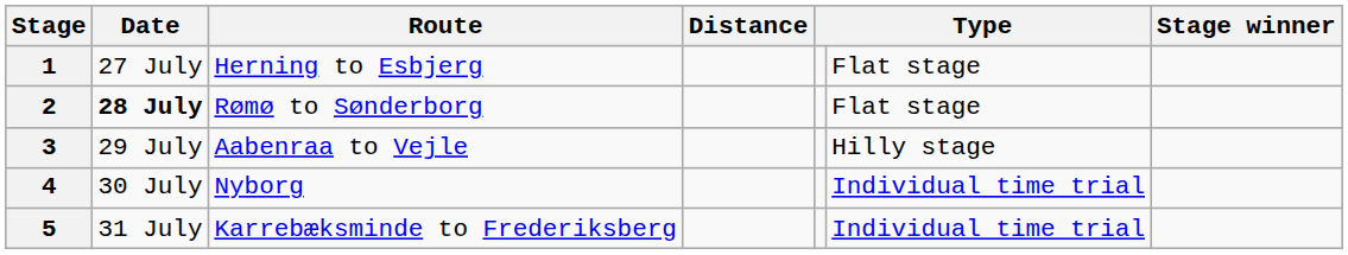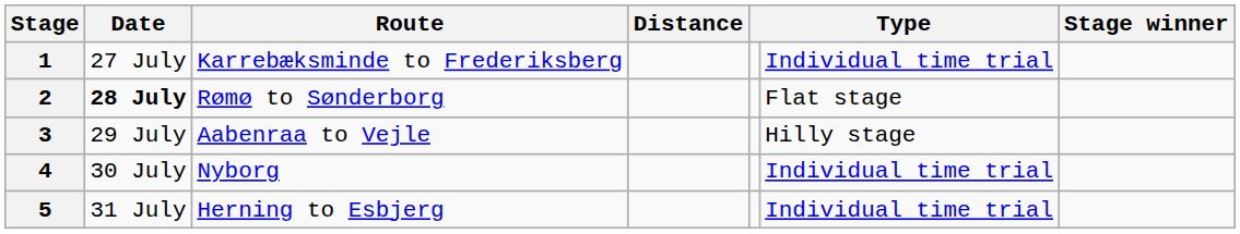1 | Route: Herning to Esbjerg -> Karrebæksminde to Frederiksberg
1 | column 6: Flat stage -> Individual time trial
5 | Route: Karrebæksminde to Frederiksberg -> Herning to Esbjerg
